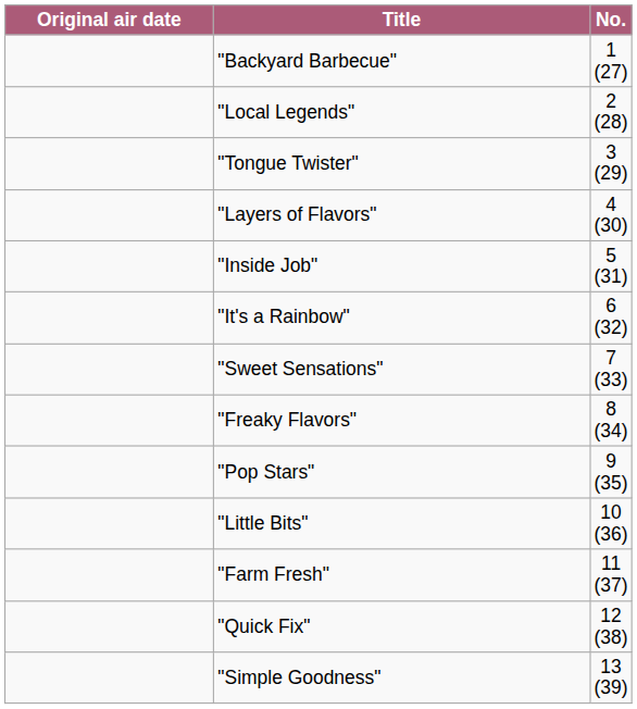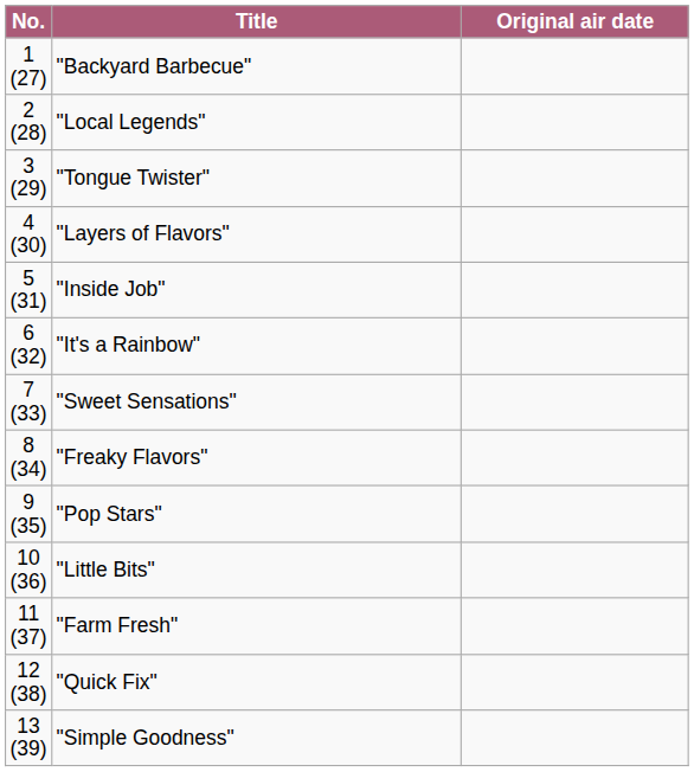columns swapped: No. <-> Original air date
